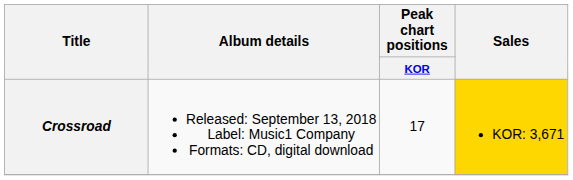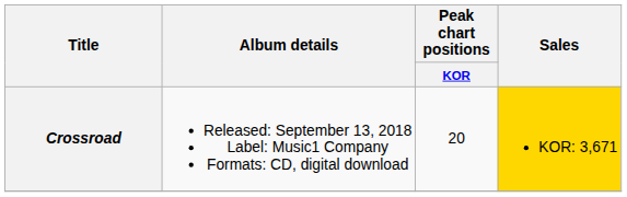Crossroad | Peak chart positions / KOR: 17 -> 20
